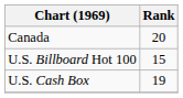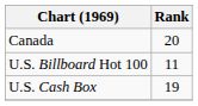U.S. Billboard Hot 100 | Rank: 15 -> 11
